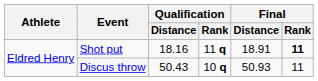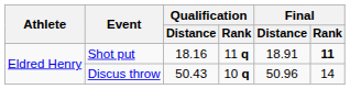Discus throw | Final / Distance: 50.93 -> 50.96
Discus throw | Final / Rank: 11 -> 14
